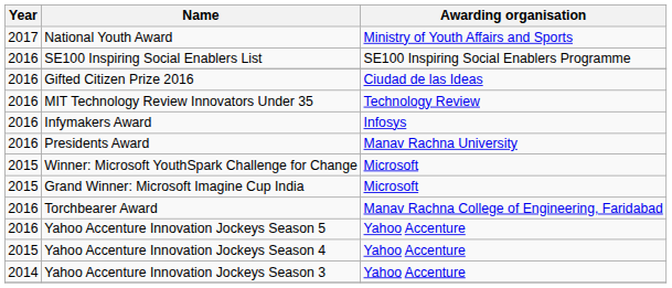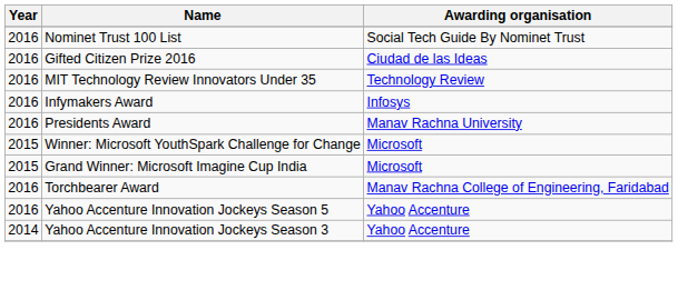- row: 2017 | National Youth Award | Ministry of Youth Affairs and Sports
- row: 2016 | SE100 Inspiring Social Enablers List | SE100 Inspiring Social Enablers Programme
+ row: 2016 | Nominet Trust 100 List | Social Tech Guide By Nominet Trust
- row: 2015 | Yahoo Accenture Innovation Jockeys Season 4 | Yahoo Accenture
